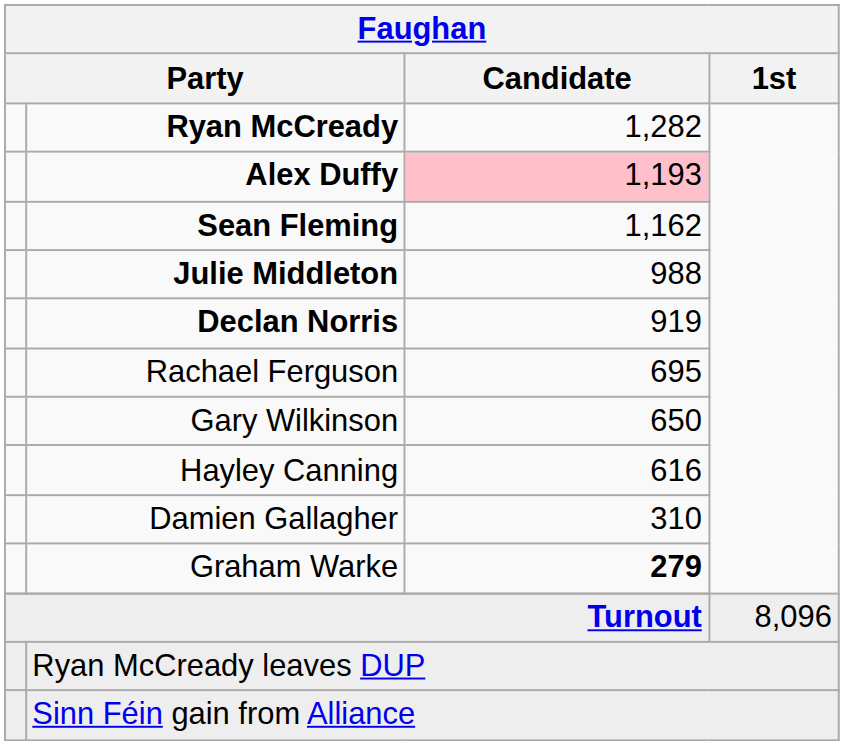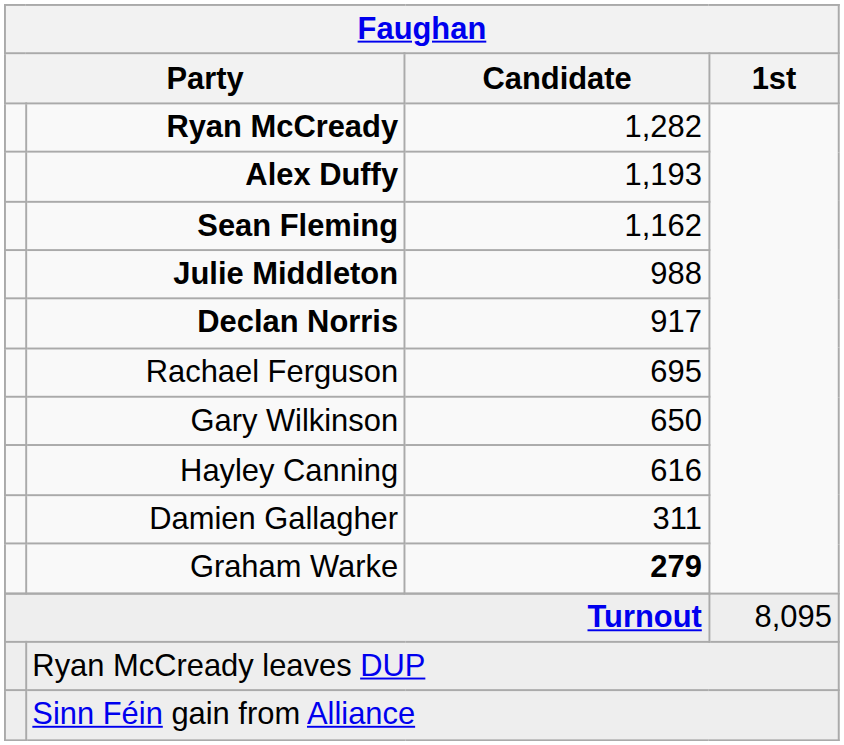Alex Duffy | Faughan / Candidate: pink background -> no background
Declan Norris | Faughan / Candidate: 919 -> 917
Damien Gallagher | Faughan / Candidate: 310 -> 311
Turnout | Faughan / 1st: 8,096 -> 8,095
